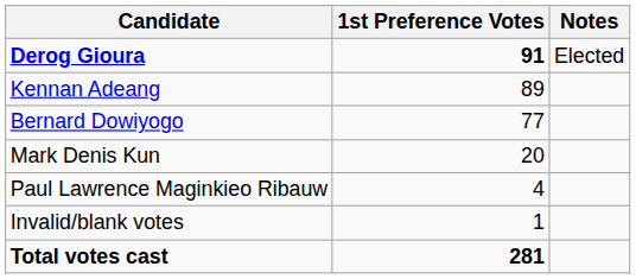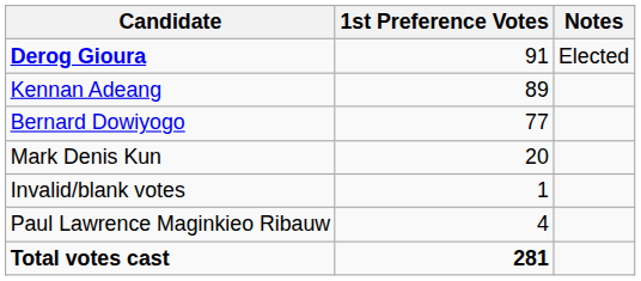Derog Gioura | 1st Preference Votes: bold -> normal
rows swapped: Paul Lawrence Maginkieo Ribauw <-> Invalid/blank votes
